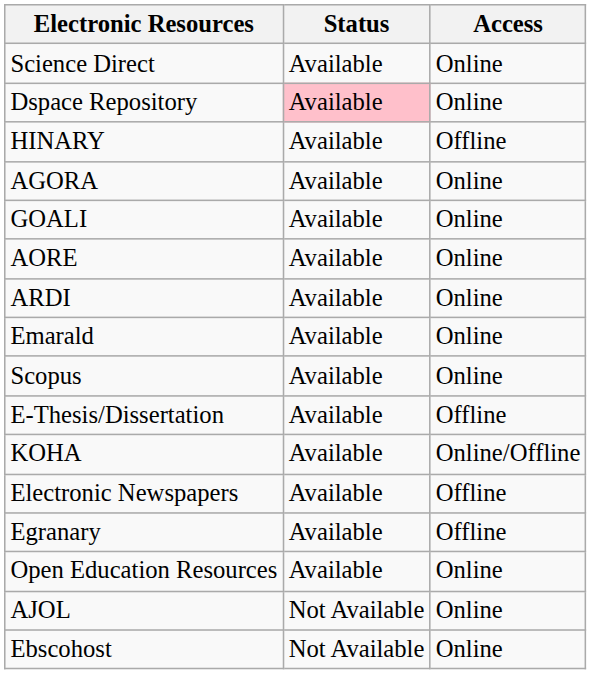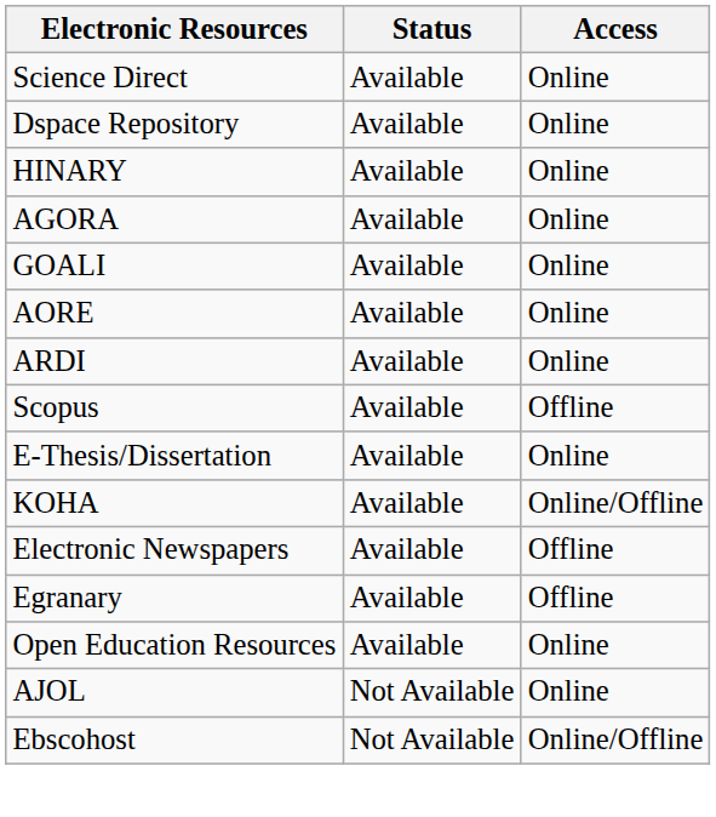Dspace Repository | Status: pink background -> no background
HINARY | Access: Offline -> Online
- row: Emarald | Available | Online
Scopus | Access: Online -> Offline
E-Thesis/Dissertation | Access: Offline -> Online
Ebscohost | Access: Online -> Online/Offline
